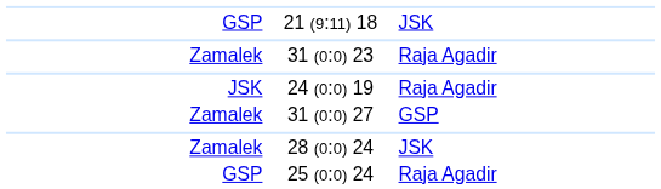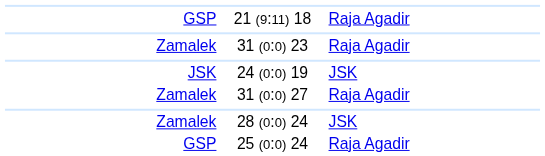21 (9:11) 18 | column 3: JSK -> Raja Agadir
24 (0:0) 19 | column 3: Raja Agadir -> JSK
31 (0:0) 27 | column 3: GSP -> Raja Agadir
